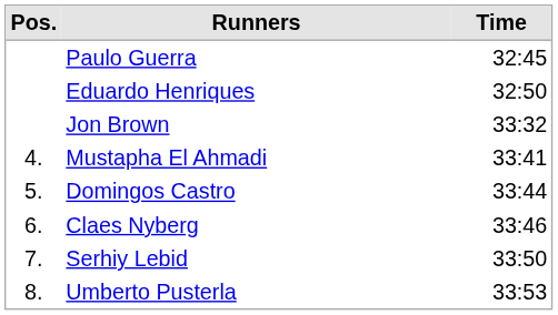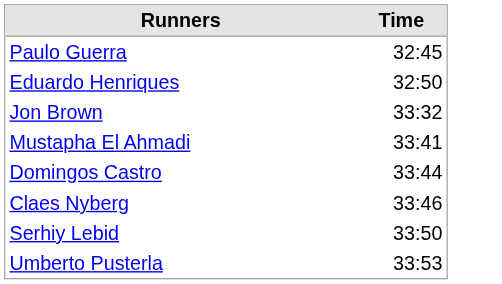- column: Pos. | 4. | 5. | 6. | 7. | 8.
